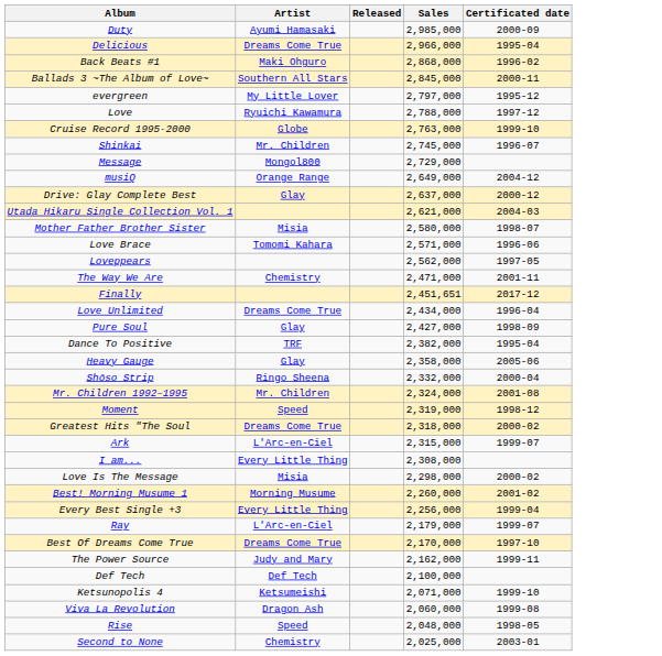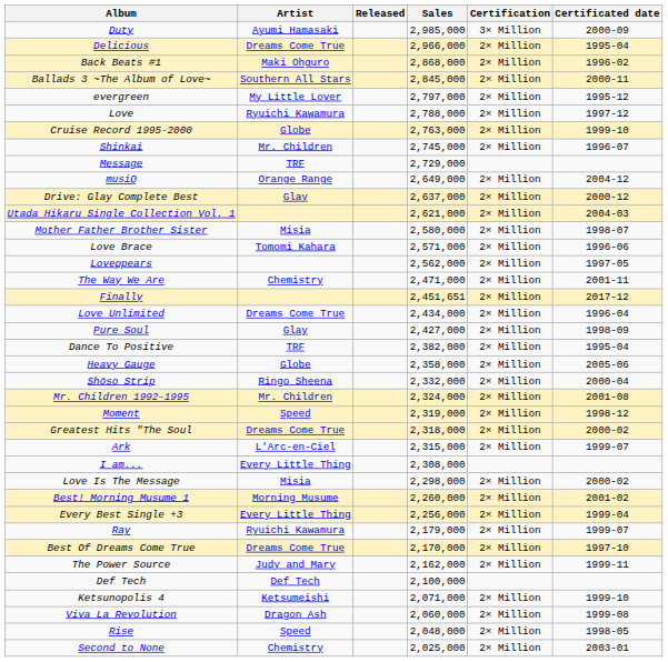+ column: Certification | 3× Million | 2× Million | 2× Million | 2× Million | 2× Million | 2× Million | 2× Million | 2× Million | 2× Million | 2× Million | 2× Million | 2× Million | 2× Million | 2× Million | 2× Million | 2× Million | 2× Million | 2× Million | 2× Million | 2× Million | 2× Million | 2× Million | 2× Million | 2× Million | 2× Million | 2× Million | 2× Million | 2× Million | 2× Million | 2× Million | 2× Million | 2× Million | 2× Million | 2× Million | 2× Million
Message | Artist: Mongol800 -> TRF
Heavy Gauge | Artist: Glay -> Globe
Ray | Artist: L'Arc-en-Ciel -> Ryuichi Kawamura
